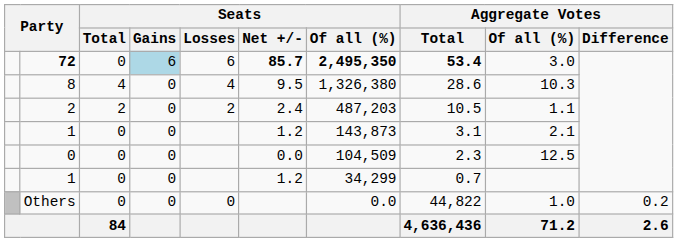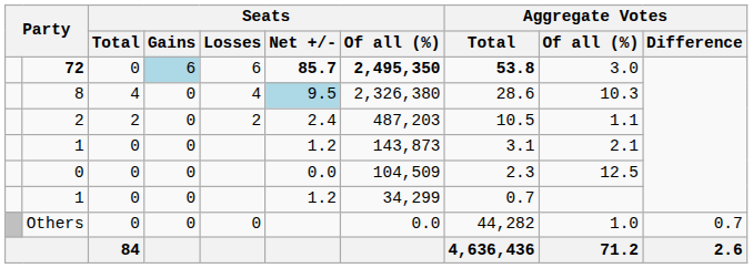72 | Aggregate Votes / Total: 53.4 -> 53.8
8 | Seats / Net +/-: no background -> lightblue background
8 | Seats / Of all (%): 1,326,380 -> 2,326,380
Others | Aggregate Votes / Total: 44,822 -> 44,282
Others | Aggregate Votes / Difference: 0.2 -> 0.7
